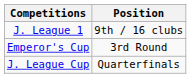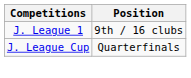- row: Emperor's Cup | 3rd Round
